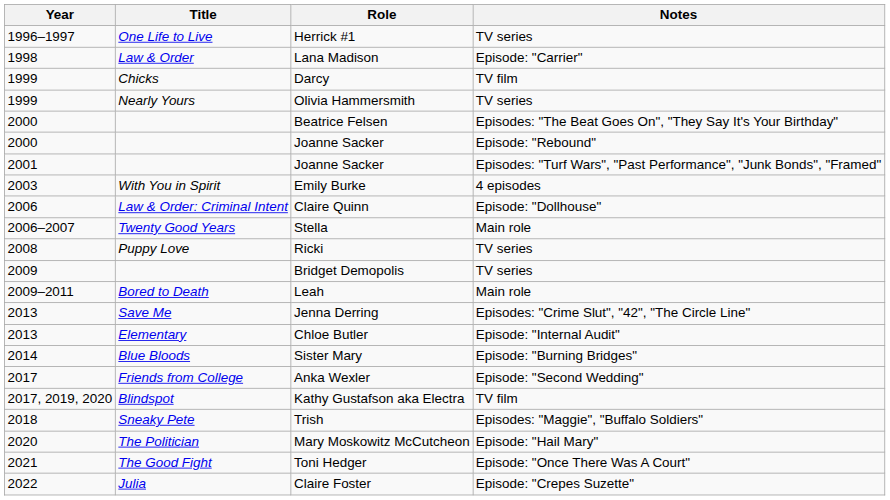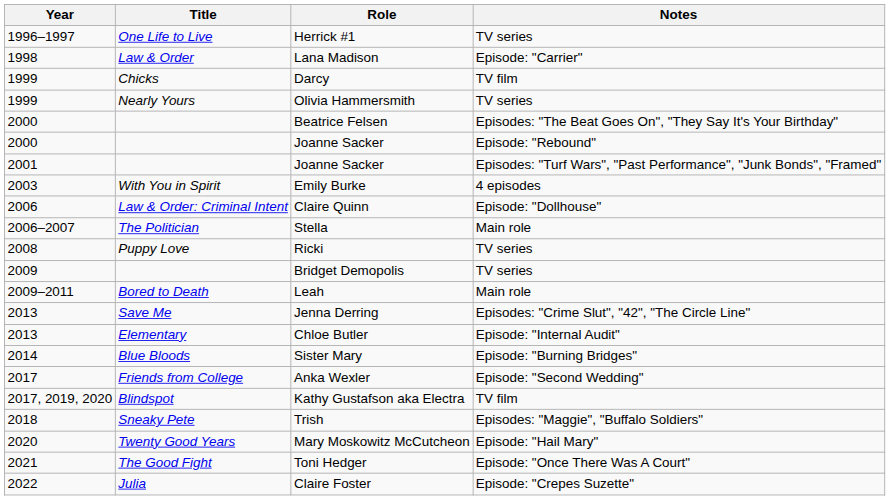Stella | Title: Twenty Good Years -> The Politician
Mary Moskowitz McCutcheon | Title: The Politician -> Twenty Good Years
